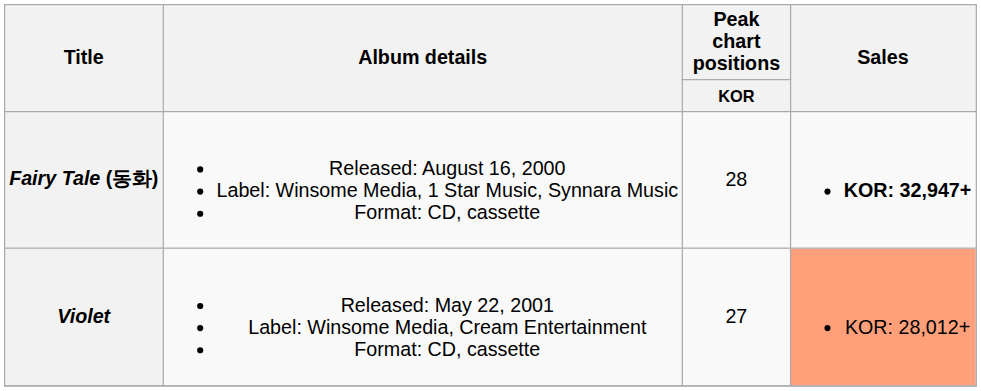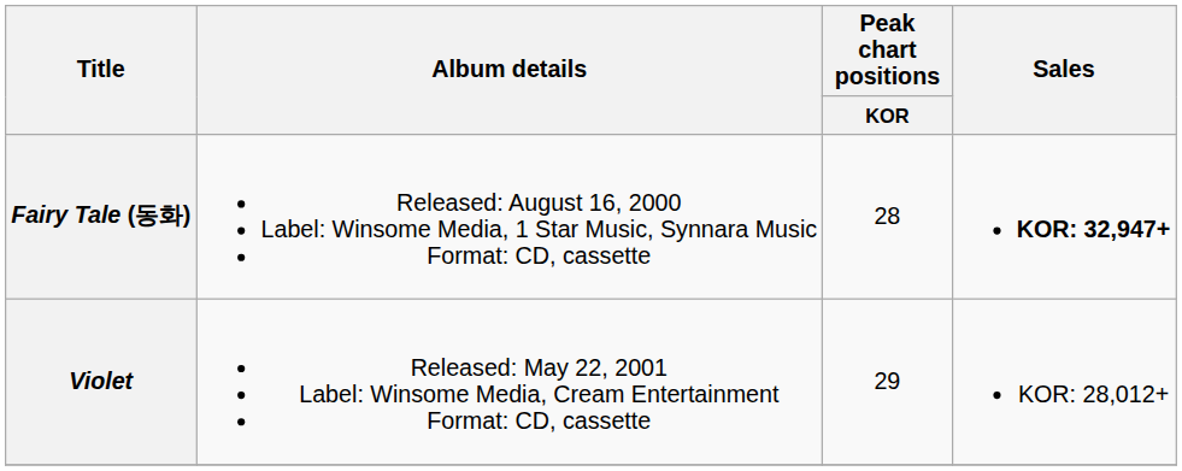Violet | Peak chart positions / KOR: 27 -> 29
Violet | Sales: lightsalmon background -> no background
